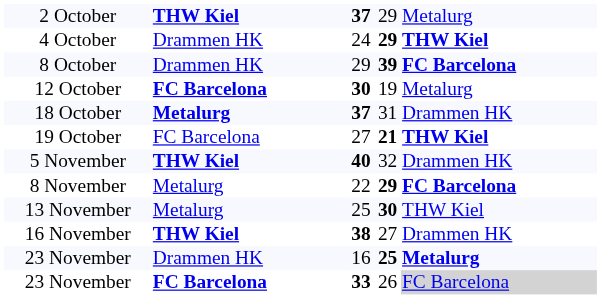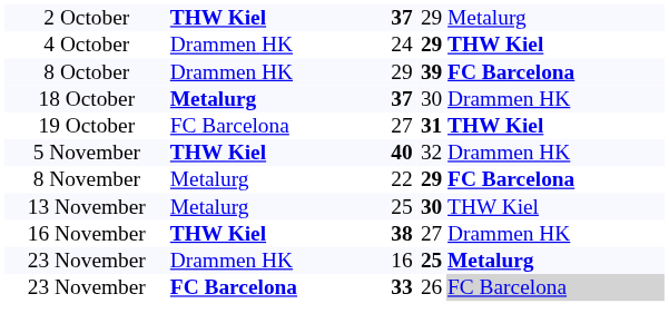- row: 12 October | FC Barcelona | 30 | 19 | Metalurg
18 October | column 4: 31 -> 30
19 October | column 4: 21 -> 31
